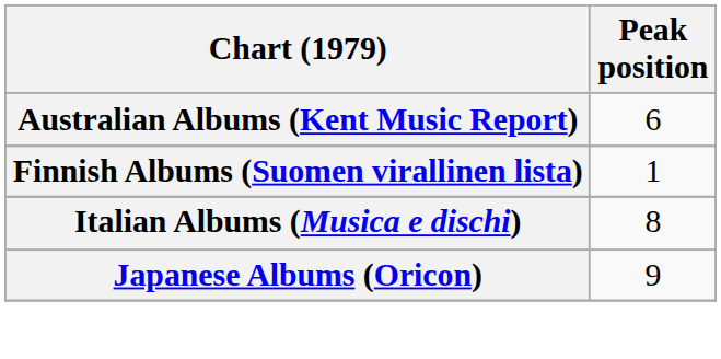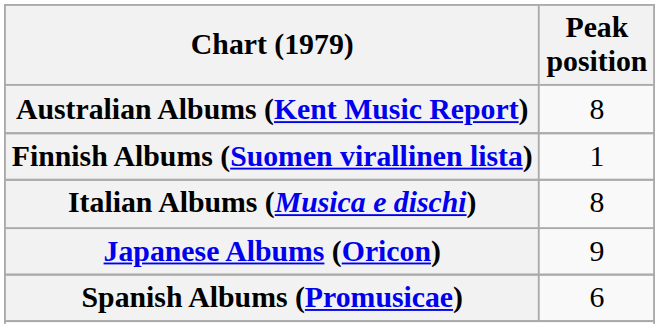Australian Albums (Kent Music Report) | Peak position: 6 -> 8
+ row: Spanish Albums (Promusicae) | 6
